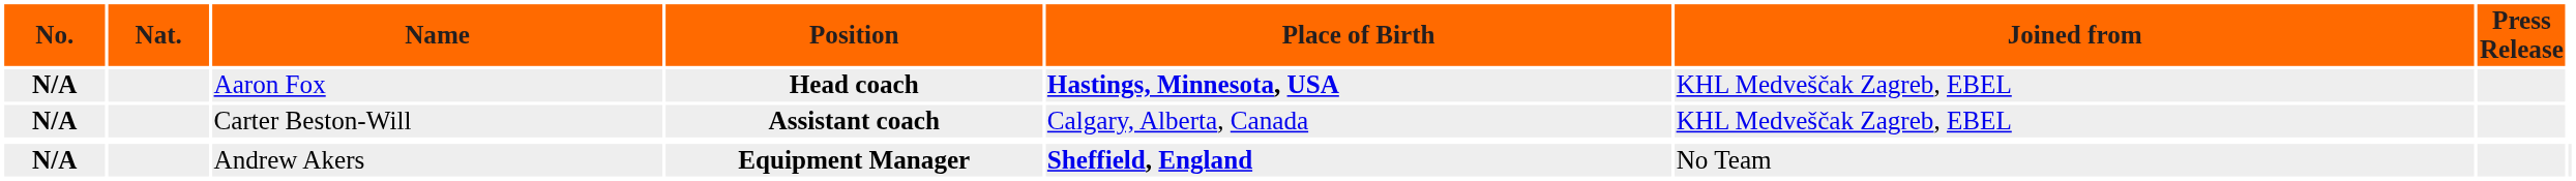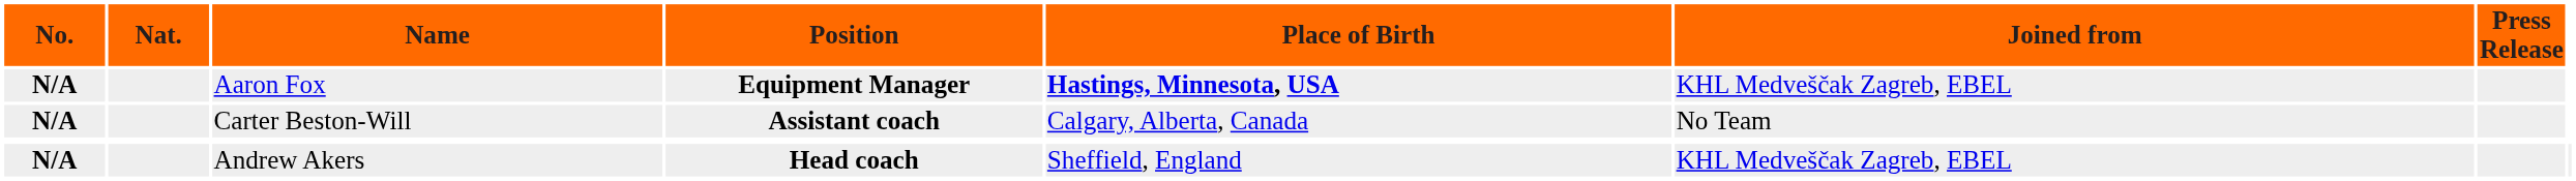Aaron Fox | Position: Head coach -> Equipment Manager
Carter Beston-Will | Joined from: KHL Medveščak Zagreb, EBEL -> No Team
Andrew Akers | Position: Equipment Manager -> Head coach
Andrew Akers | Place of Birth: bold -> normal
Andrew Akers | Joined from: No Team -> KHL Medveščak Zagreb, EBEL
